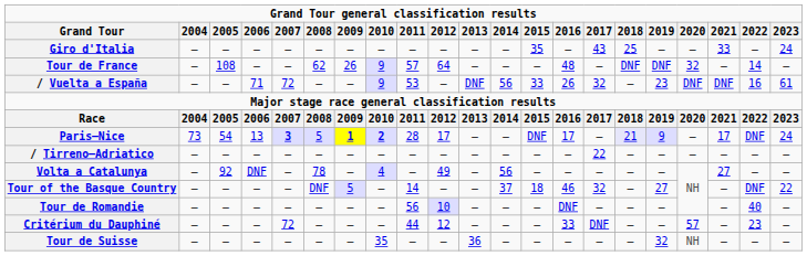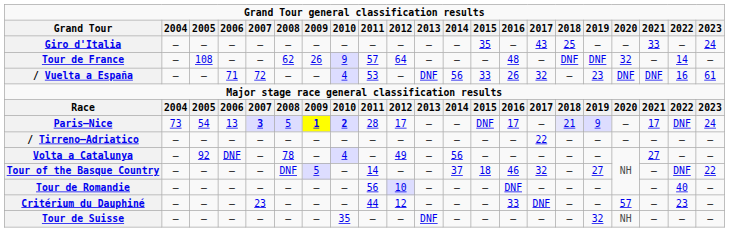/ Vuelta a España | 2010: 9 -> 4
Critérium du Dauphiné | 2007: 72 -> 23
Tour de Suisse | 2013: 36 -> DNF
